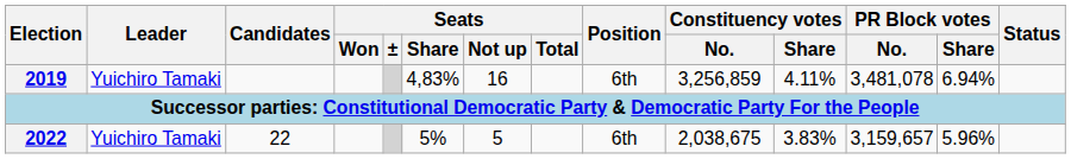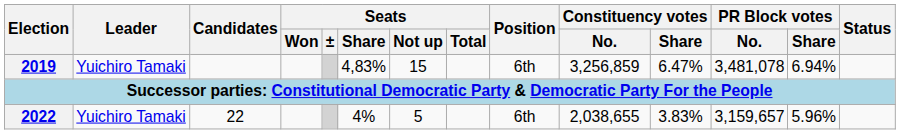2019 | Seats / Not up: 16 -> 15
2019 | Constituency votes / Share: 4.11% -> 6.47%
2022 | Seats / Share: 5% -> 4%
2022 | Constituency votes / No.: 2,038,675 -> 2,038,655
